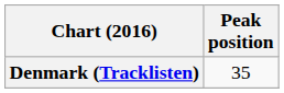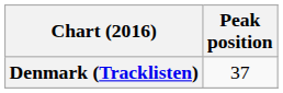Denmark (Tracklisten) | Peak position: 35 -> 37
